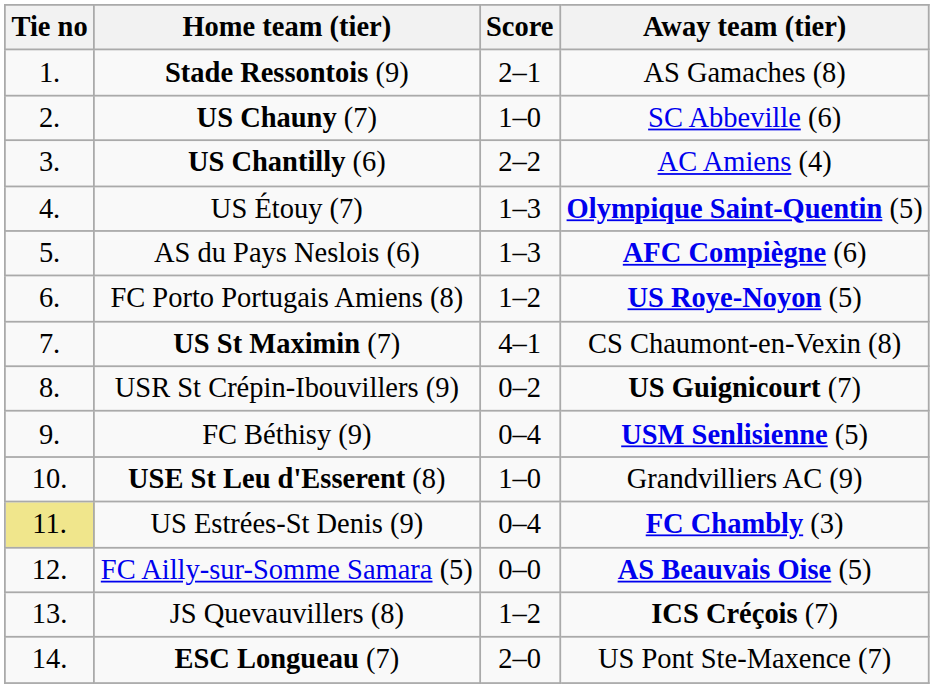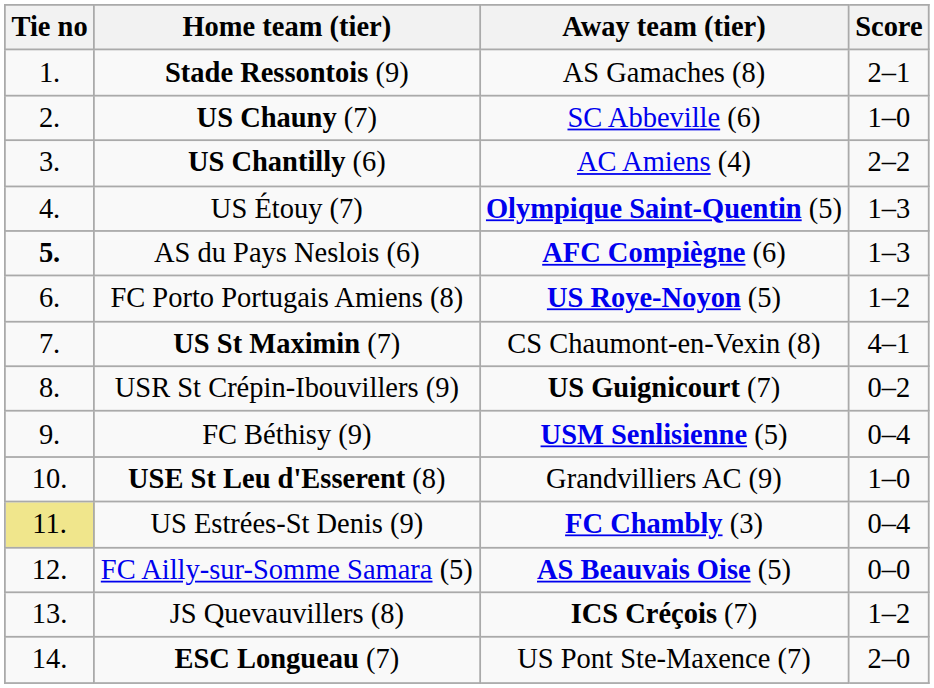columns swapped: Score <-> Away team (tier)
AS du Pays Neslois (6) | Tie no: normal -> bold
